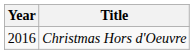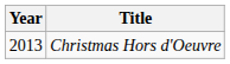Christmas Hors d'Oeuvre | Year: 2016 -> 2013
